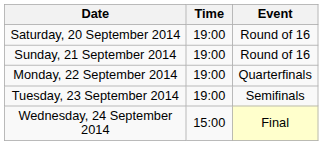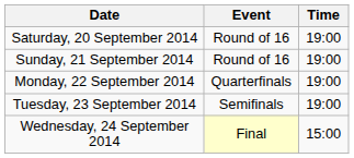columns swapped: Time <-> Event
